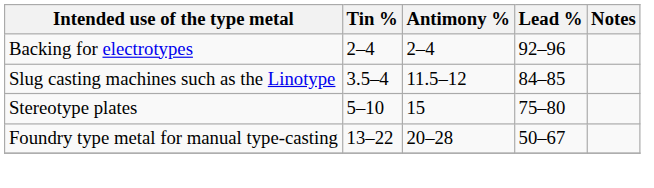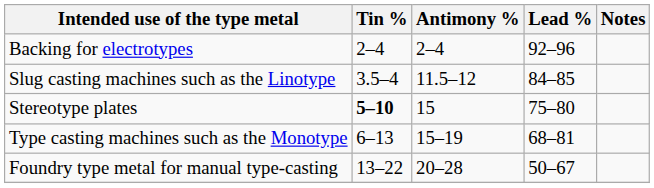Stereotype plates | Tin %: normal -> bold
+ row: Type casting machines such as the Monotype | 6–13 | 15–19 | 68–81
